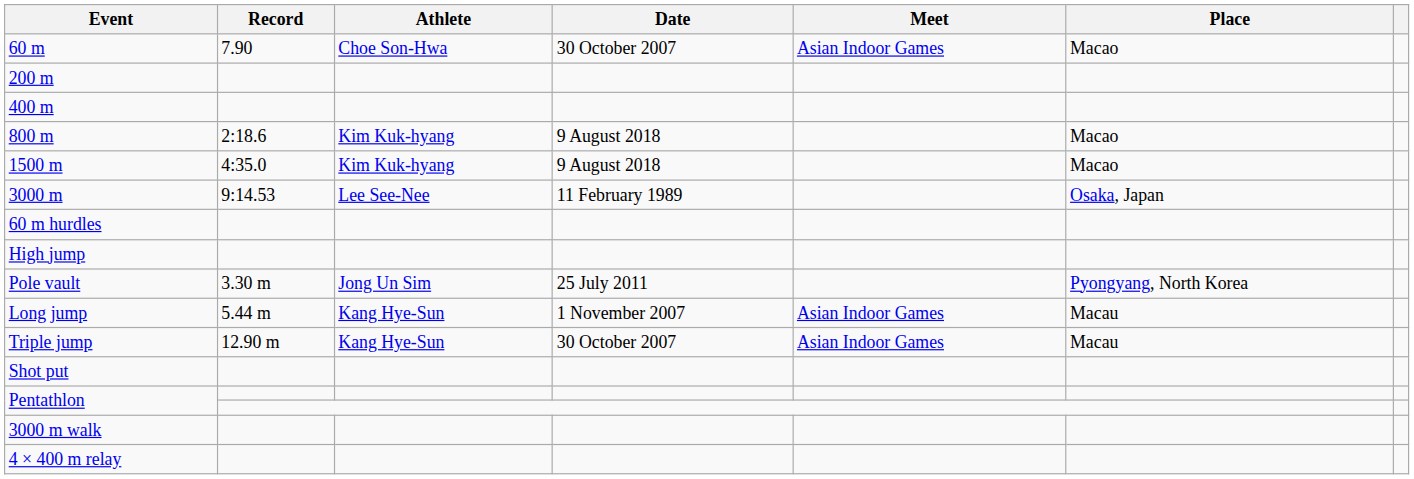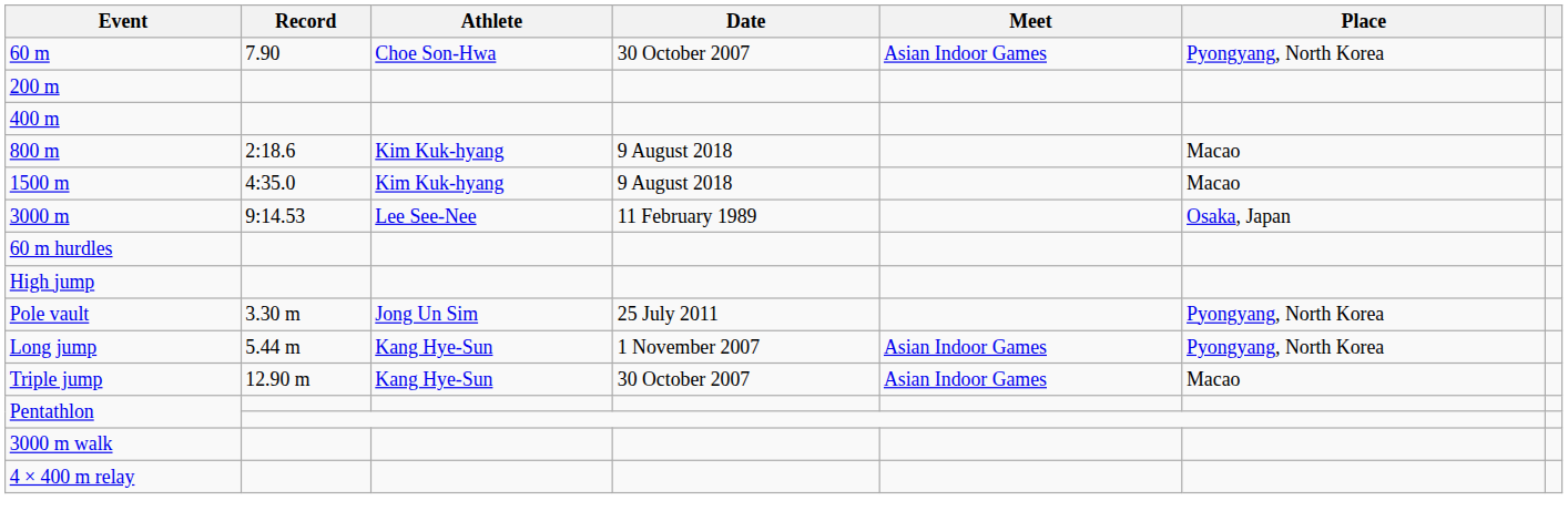60 m | Place: Macao -> Pyongyang, North Korea
Long jump | Place: Macau -> Pyongyang, North Korea
Triple jump | Place: Macau -> Macao
- row: Shot put
